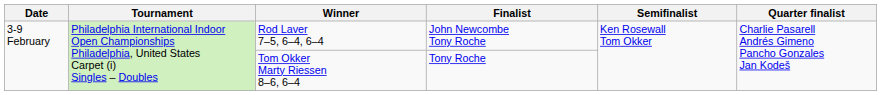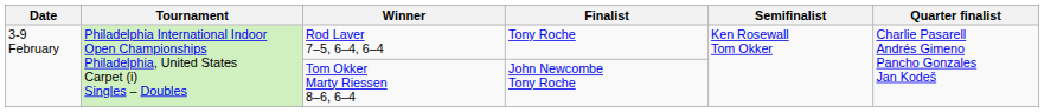Rod Laver 7–5, 6–4, 6–4 | Finalist: John Newcombe Tony Roche -> Tony Roche
Tom Okker Marty Riessen 8–6, 6–4 | Finalist: Tony Roche -> John Newcombe Tony Roche
